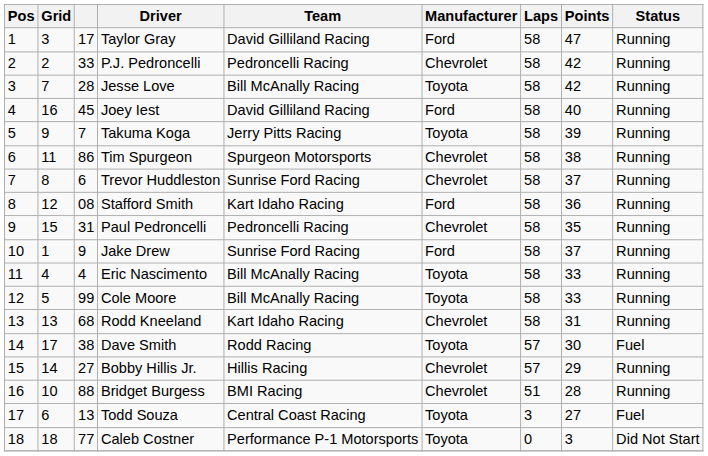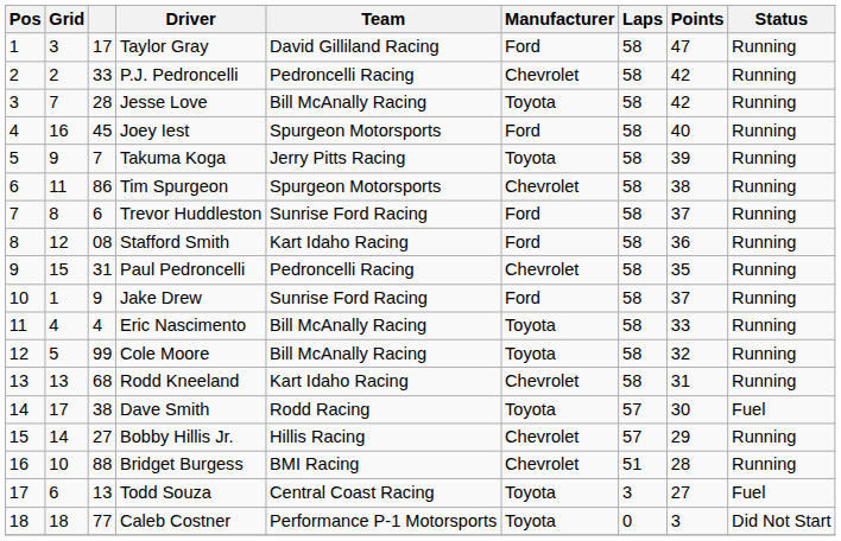Joey Iest | Team: David Gilliland Racing -> Spurgeon Motorsports
Trevor Huddleston | Manufacturer: Chevrolet -> Ford
Cole Moore | Points: 33 -> 32
